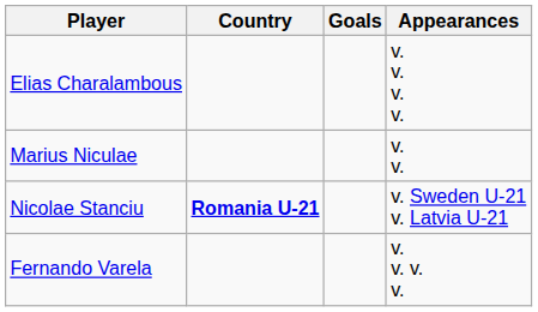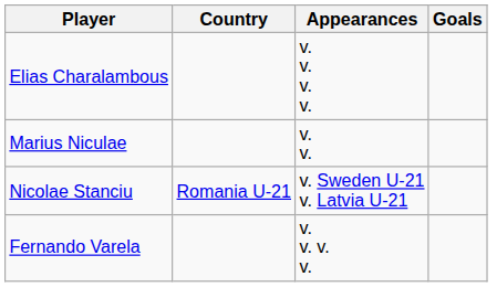columns swapped: Appearances <-> Goals
Nicolae Stanciu | Country: bold -> normal
